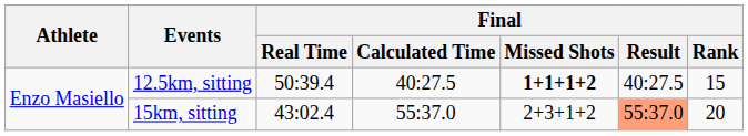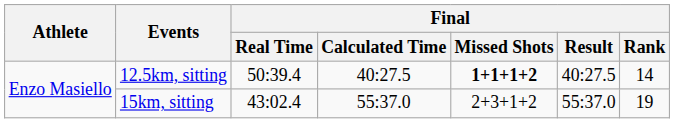12.5km, sitting | Final / Rank: 15 -> 14
15km, sitting | Final / Result: lightsalmon background -> no background
15km, sitting | Final / Rank: 20 -> 19
